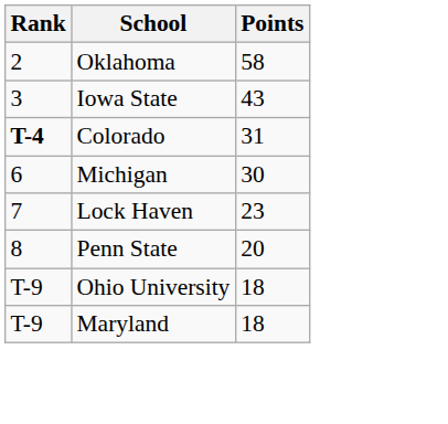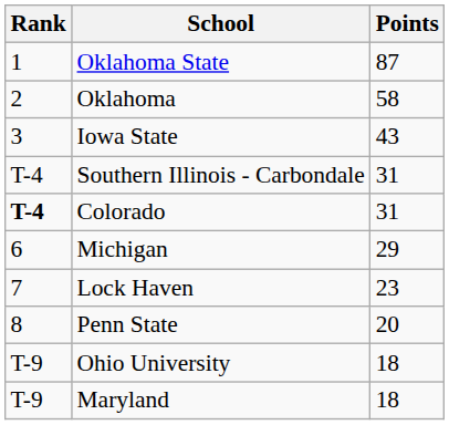+ row: 1 | Oklahoma State | 87
+ row: T-4 | Southern Illinois - Carbondale | 31
Michigan | Points: 30 -> 29
